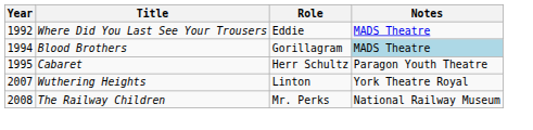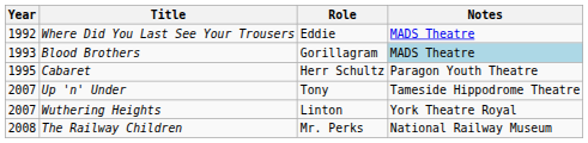Blood Brothers | Year: 1994 -> 1993
+ row: 2007 | Up 'n' Under | Tony | Tameside Hippodrome Theatre
